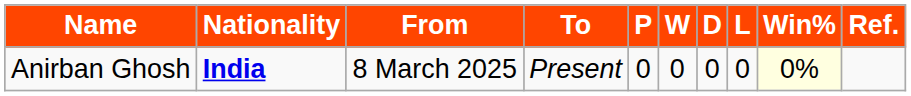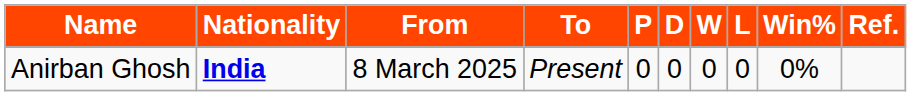columns swapped: W <-> D
Anirban Ghosh | Win%: lightyellow background -> no background
